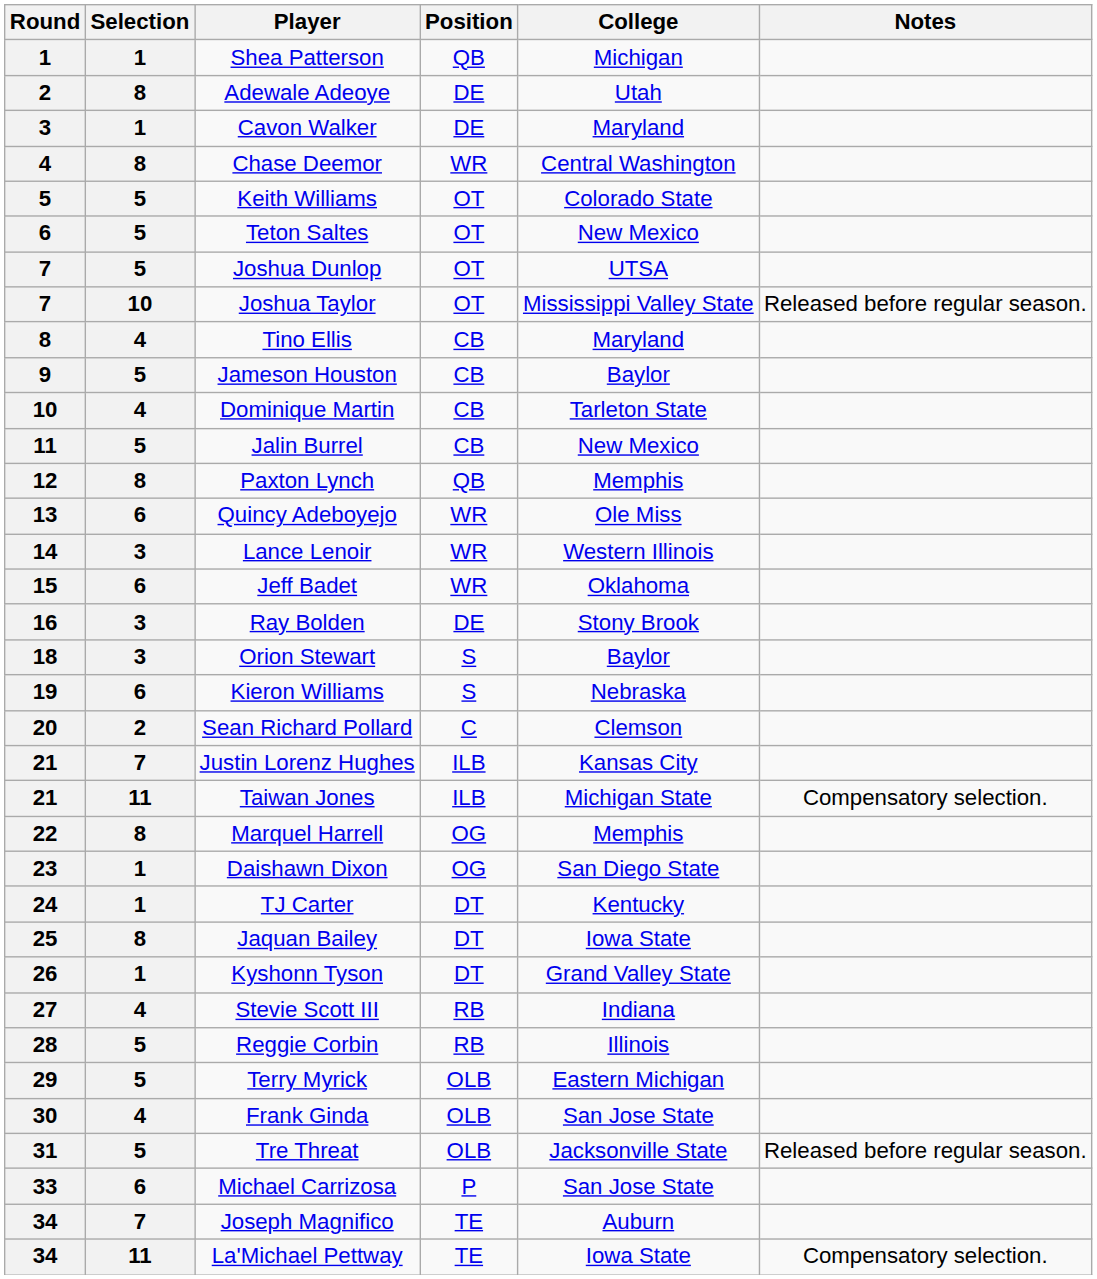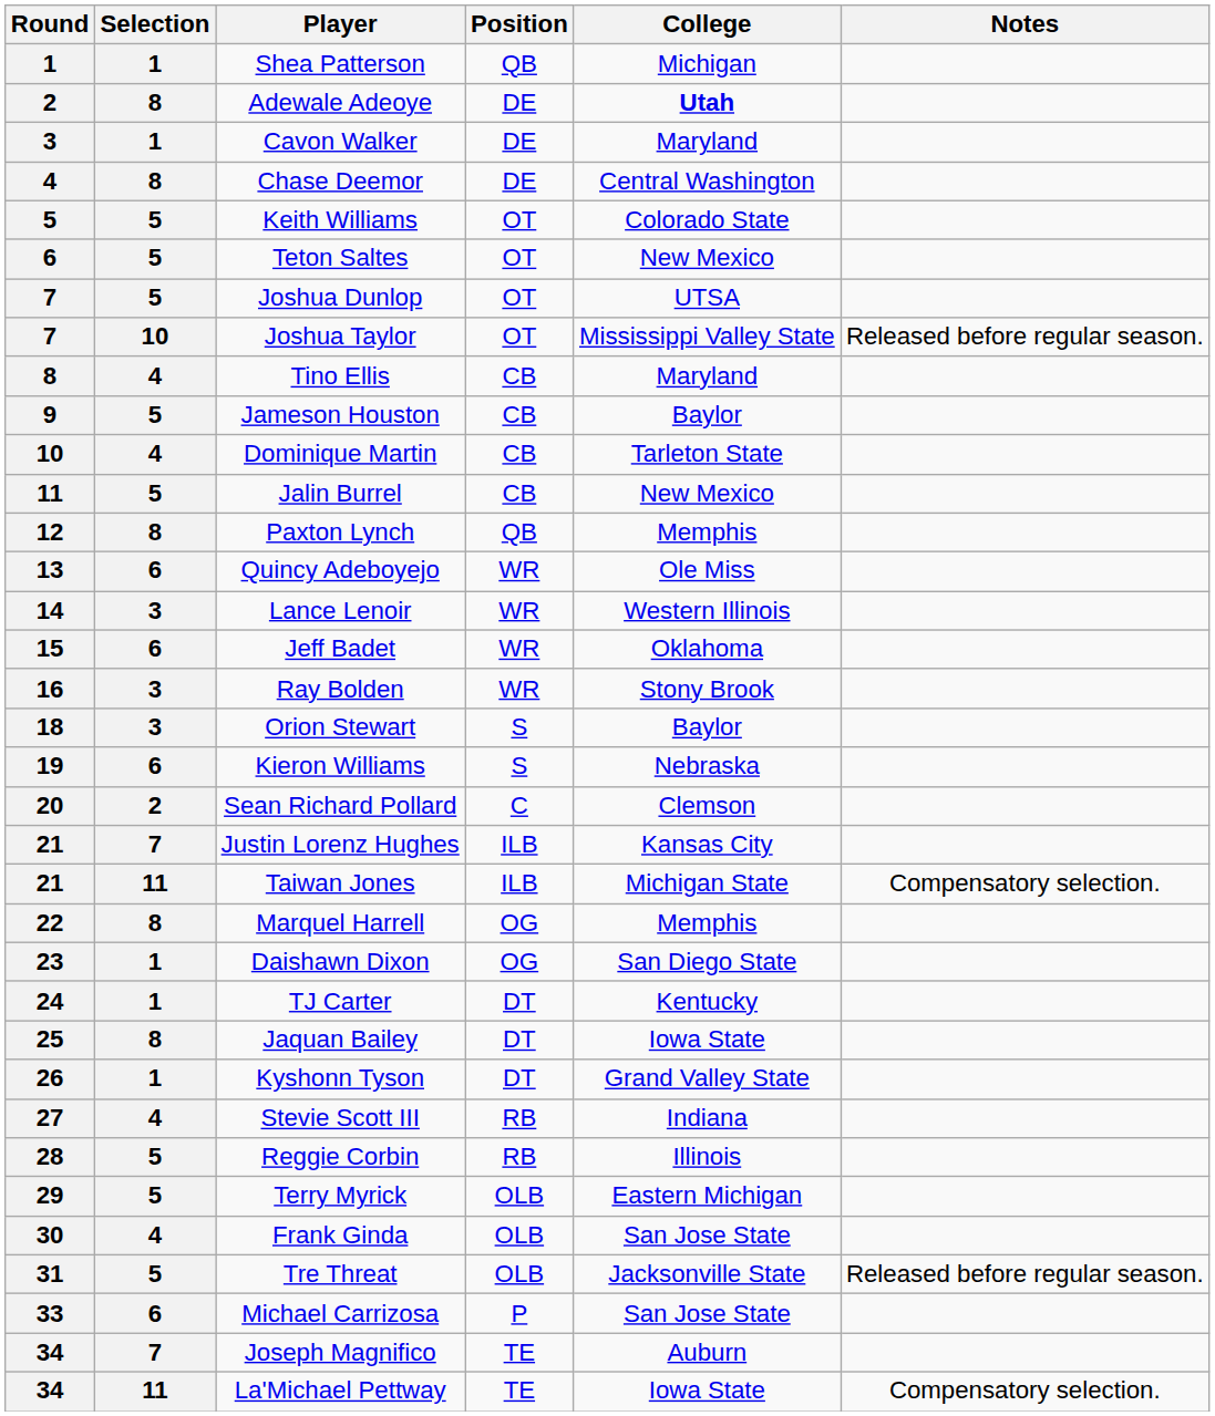Adewale Adeoye | College: normal -> bold
Chase Deemor | Position: WR -> DE
Ray Bolden | Position: DE -> WR
